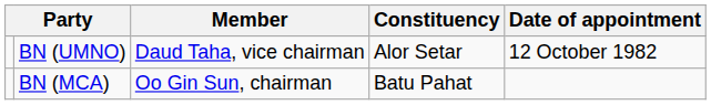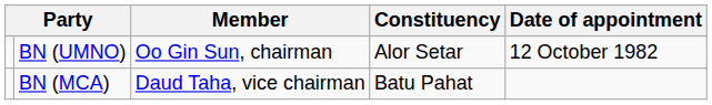BN (UMNO) | Member: Daud Taha, vice chairman -> Oo Gin Sun, chairman
BN (MCA) | Member: Oo Gin Sun, chairman -> Daud Taha, vice chairman
